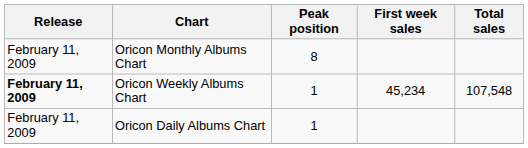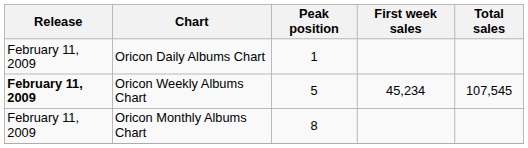rows swapped: Oricon Daily Albums Chart <-> Oricon Monthly Albums Chart
Oricon Weekly Albums Chart | Peak position: 1 -> 5
Oricon Weekly Albums Chart | Total sales: 107,548 -> 107,545
